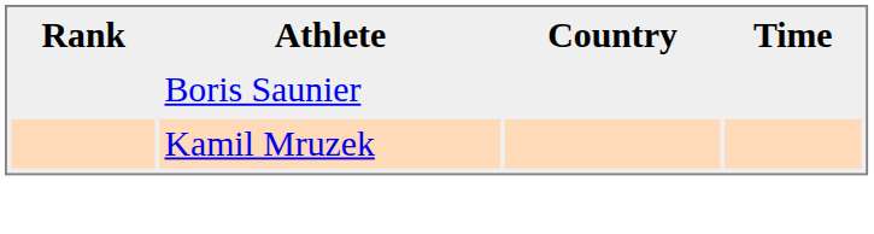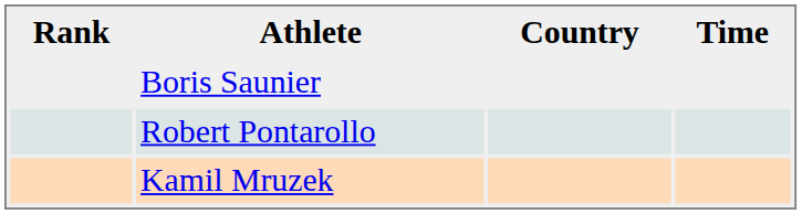+ row: Robert Pontarollo
